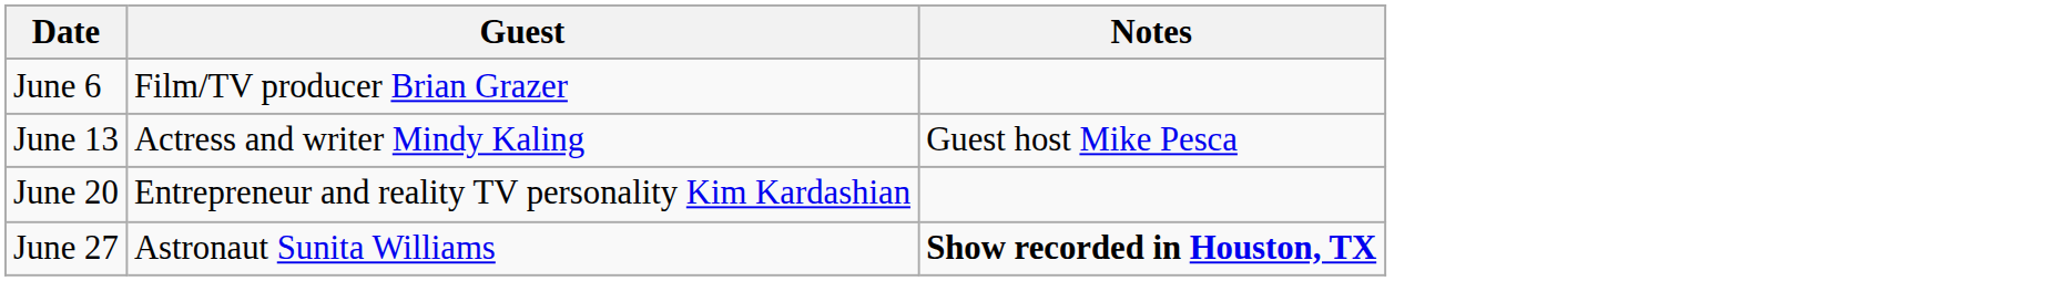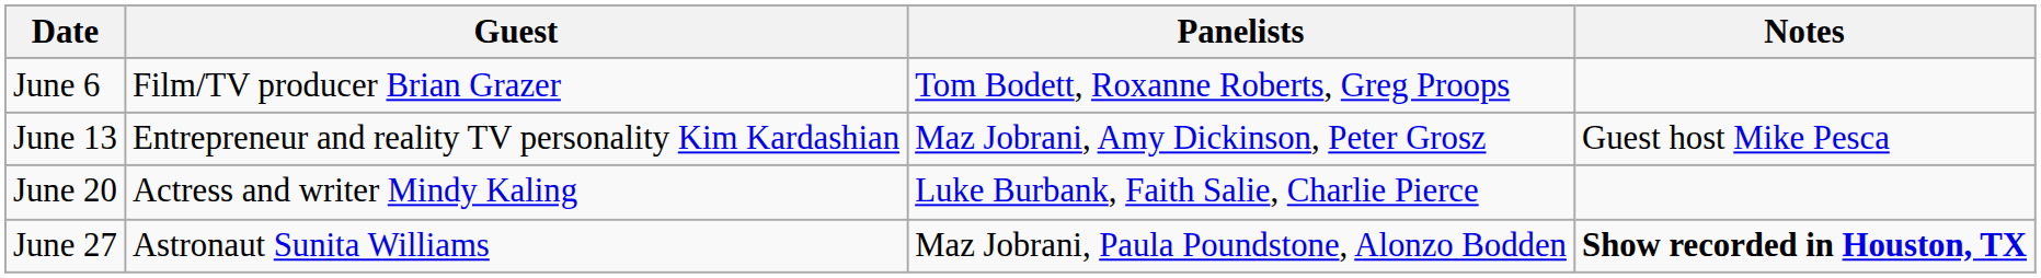+ column: Panelists | Tom Bodett, Roxanne Roberts, Greg Proops | Maz Jobrani, Amy Dickinson, Peter Grosz | Luke Burbank, Faith Salie, Charlie Pierce | Maz Jobrani, Paula Poundstone, Alonzo Bodden
June 13 | Guest: Actress and writer Mindy Kaling -> Entrepreneur and reality TV personality Kim Kardashian
June 20 | Guest: Entrepreneur and reality TV personality Kim Kardashian -> Actress and writer Mindy Kaling
